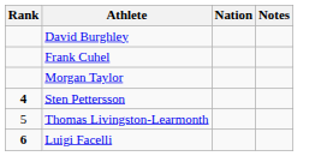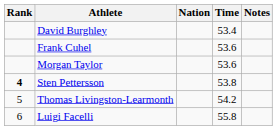+ column: Time | 53.4 | 53.6 | 53.6 | 53.8 | 54.2 | 55.8
Luigi Facelli | Rank: bold -> normal
